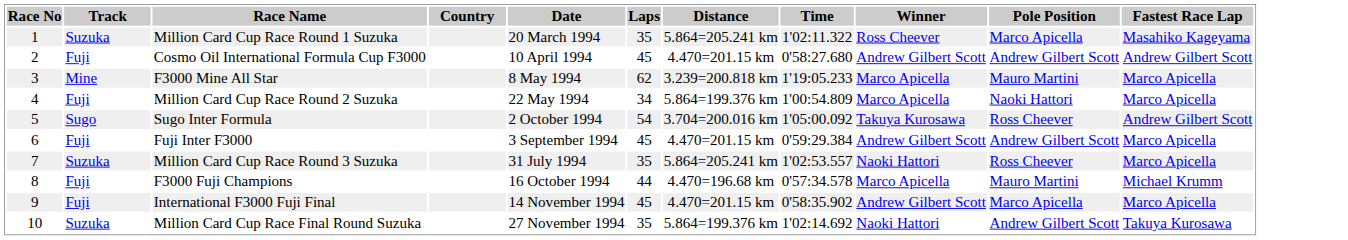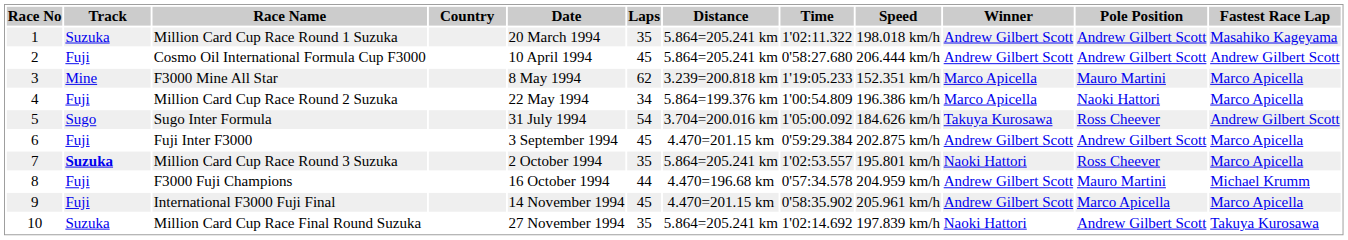+ column: Speed | 198.018 km/h | 206.444 km/h | 152.351 km/h | 196.386 km/h | 184.626 km/h | 202.875 km/h | 195.801 km/h | 204.959 km/h | 205.961 km/h | 197.839 km/h
Million Card Cup Race Round 1 Suzuka | Winner: Ross Cheever -> Andrew Gilbert Scott
Million Card Cup Race Round 1 Suzuka | Pole Position: Marco Apicella -> Andrew Gilbert Scott
Cosmo Oil International Formula Cup F3000 | Distance: 4.470=201.15 km -> 5.864=205.241 km
Sugo Inter Formula | Date: 2 October 1994 -> 31 July 1994
Million Card Cup Race Round 3 Suzuka | Track: normal -> bold
Million Card Cup Race Round 3 Suzuka | Date: 31 July 1994 -> 2 October 1994
F3000 Fuji Champions | Winner: Marco Apicella -> Andrew Gilbert Scott
Million Card Cup Race Final Round Suzuka | Distance: 5.864=199.376 km -> 5.864=205.241 km
